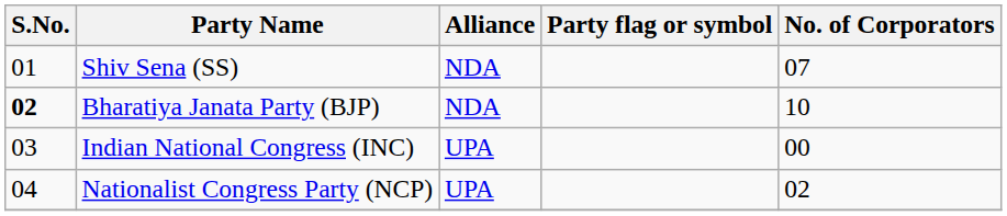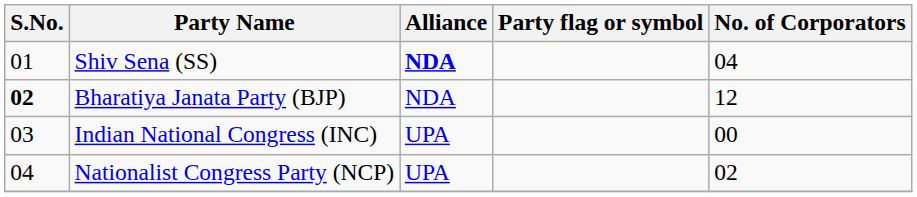Shiv Sena (SS) | Alliance: normal -> bold
Shiv Sena (SS) | No. of Corporators: 07 -> 04
Bharatiya Janata Party (BJP) | No. of Corporators: 10 -> 12
